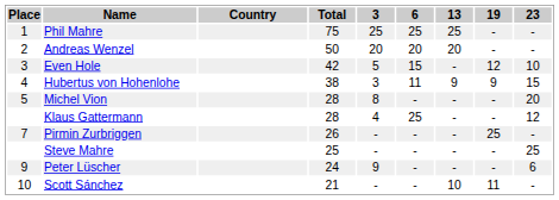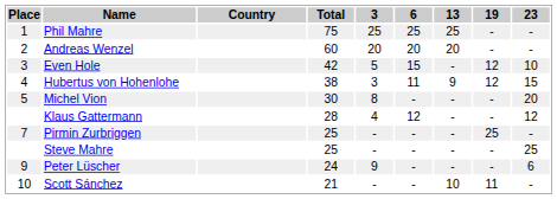Andreas Wenzel | Total: 50 -> 60
Hubertus von Hohenlohe | 19: 9 -> 12
Michel Vion | Total: 28 -> 30
Klaus Gattermann | 6: 25 -> 12
Pirmin Zurbriggen | Total: 26 -> 25
